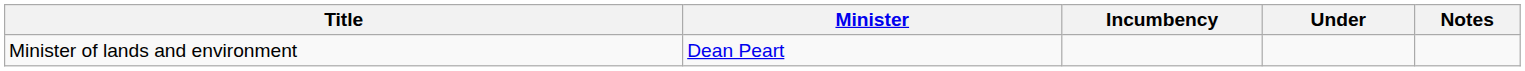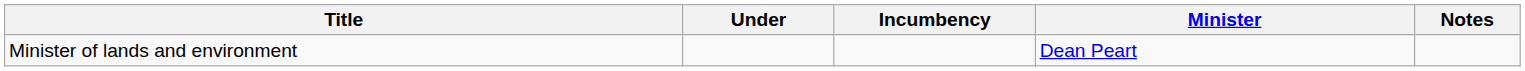columns swapped: Minister <-> Under
